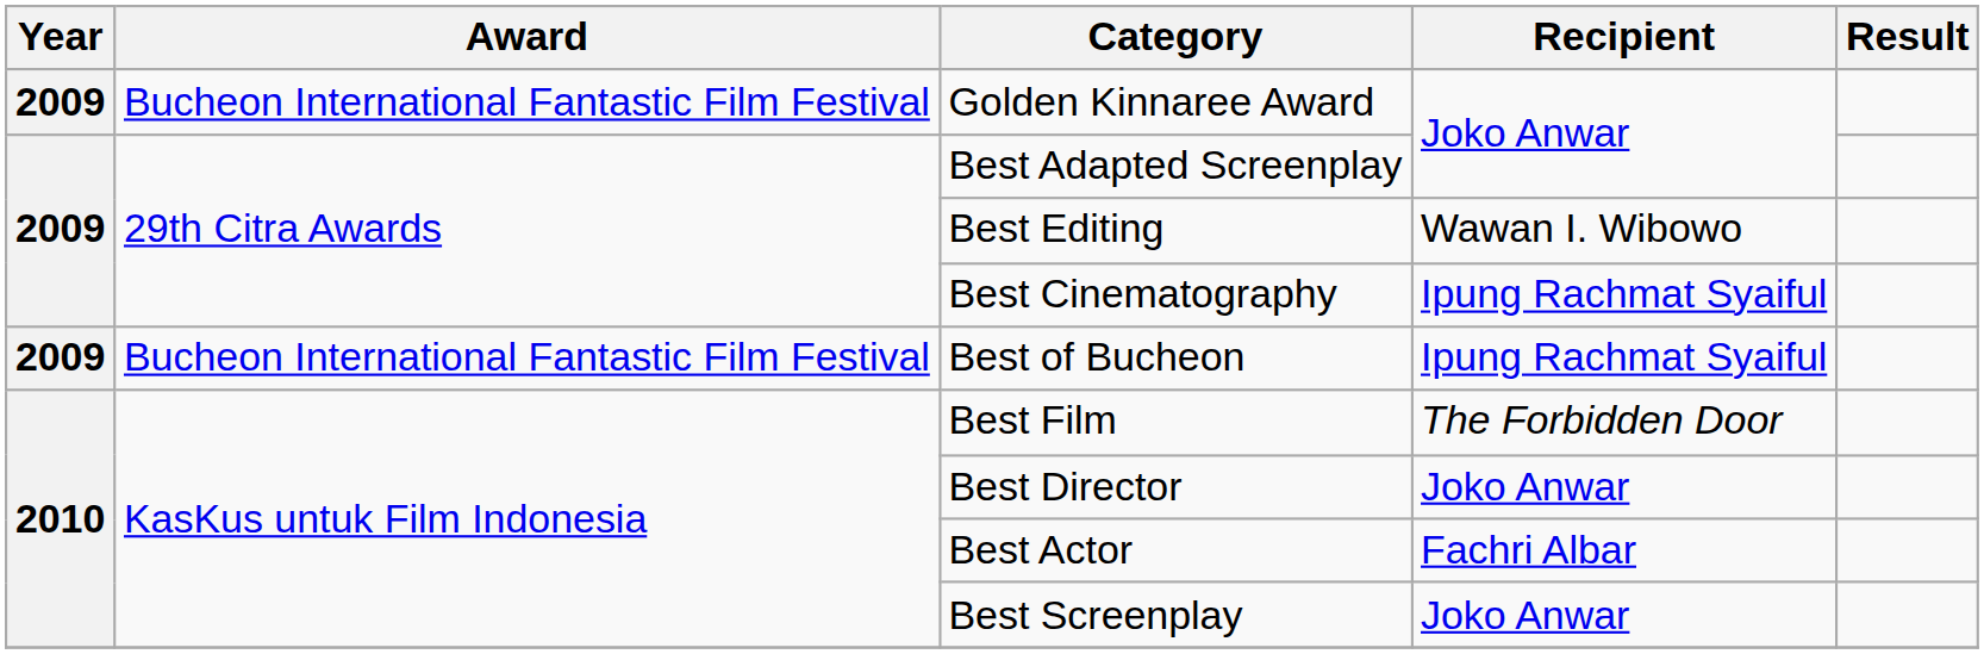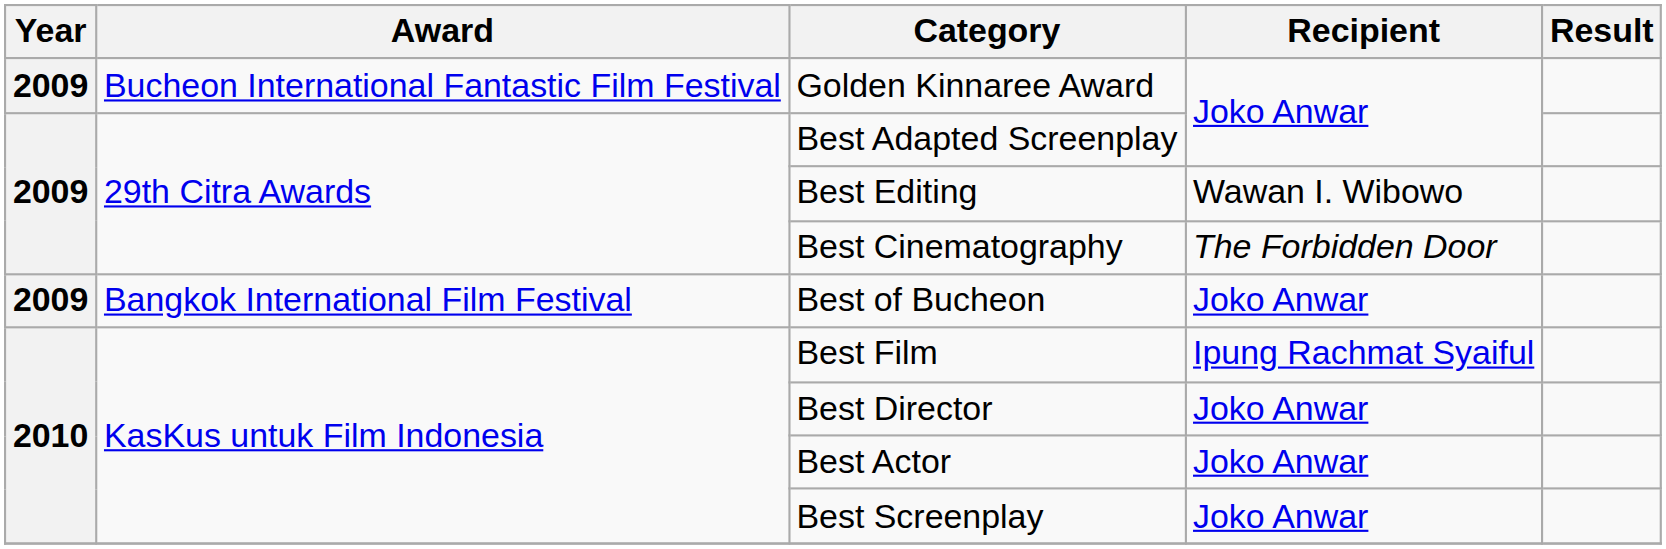Best Cinematography | Recipient: Ipung Rachmat Syaiful -> The Forbidden Door
Best of Bucheon | Award: Bucheon International Fantastic Film Festival -> Bangkok International Film Festival
Best of Bucheon | Recipient: Ipung Rachmat Syaiful -> Joko Anwar
Best Film | Recipient: The Forbidden Door -> Ipung Rachmat Syaiful
Best Actor | Recipient: Fachri Albar -> Joko Anwar
